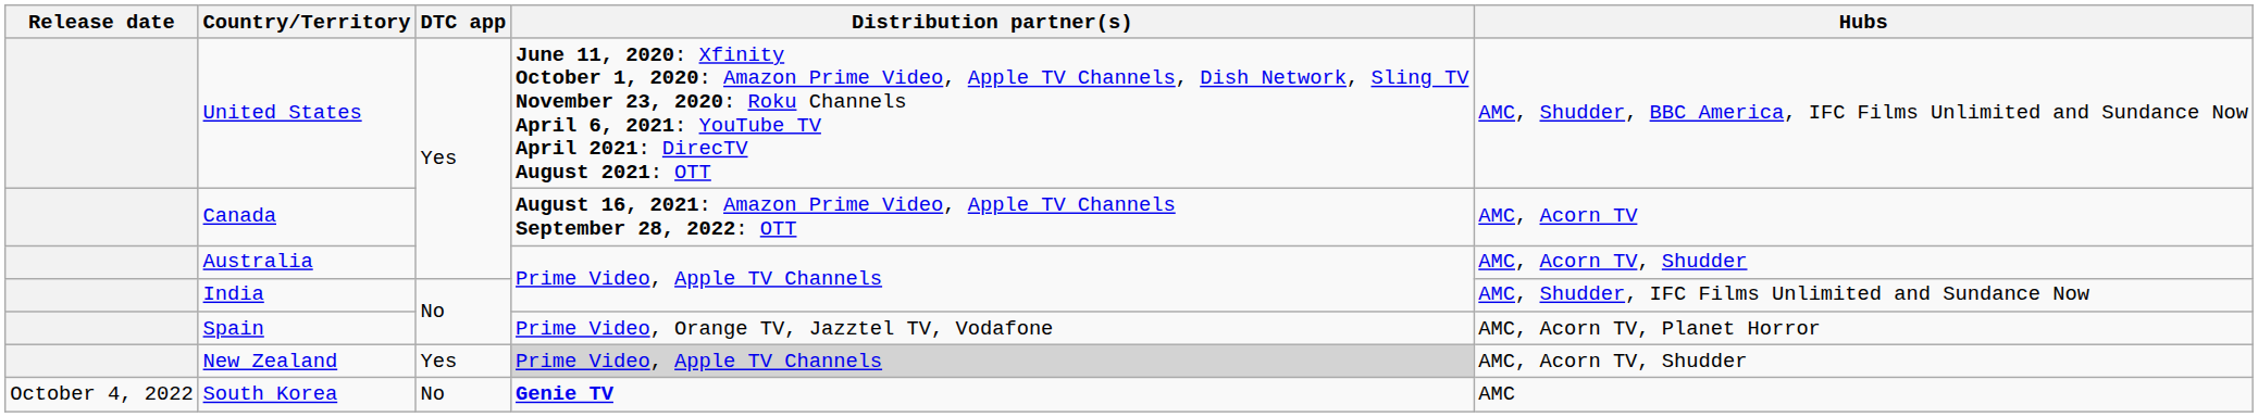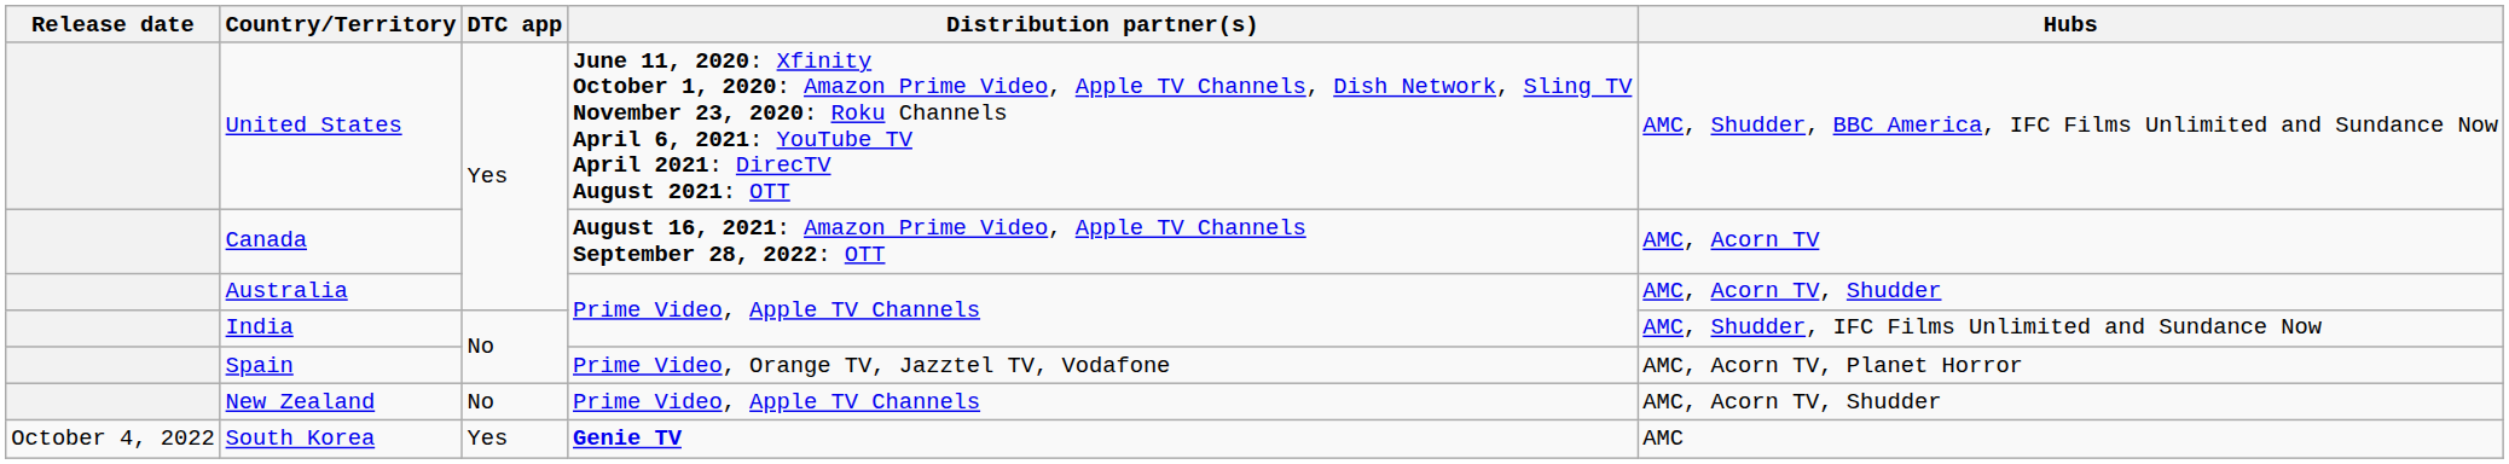New Zealand | DTC app: Yes -> No
New Zealand | Distribution partner(s): lightgrey background -> no background
South Korea | DTC app: No -> Yes
